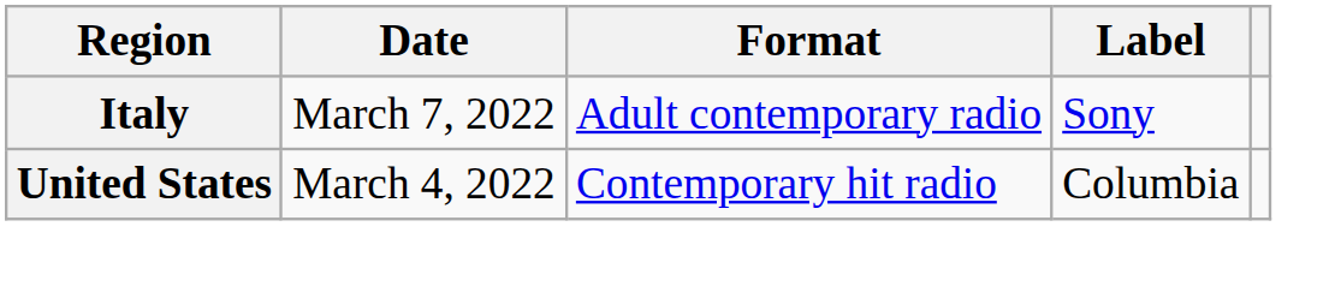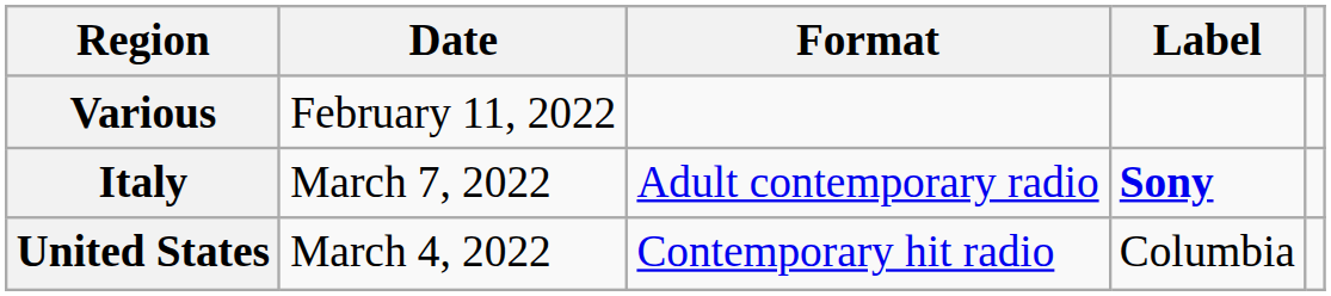+ row: Various | February 11, 2022
Italy | Label: normal -> bold
